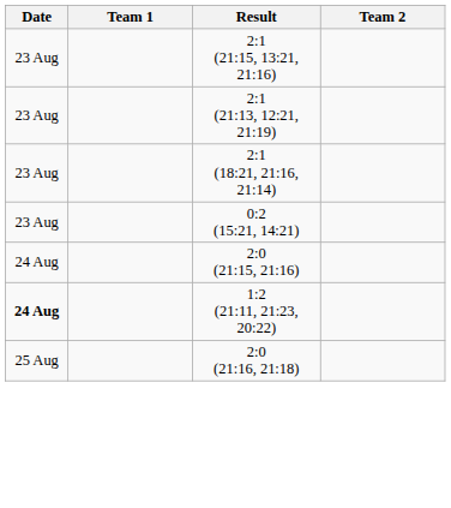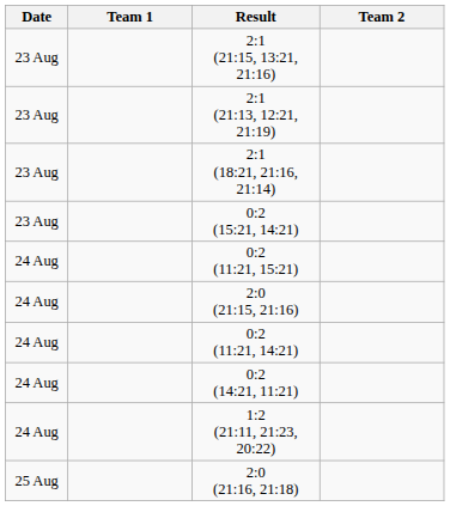+ row: 24 Aug | 0:2 (11:21, 15:21)
+ row: 24 Aug | 0:2 (11:21, 14:21)
+ row: 24 Aug | 0:2 (14:21, 11:21)
1:2 (21:11, 21:23, 20:22) | Date: bold -> normal
